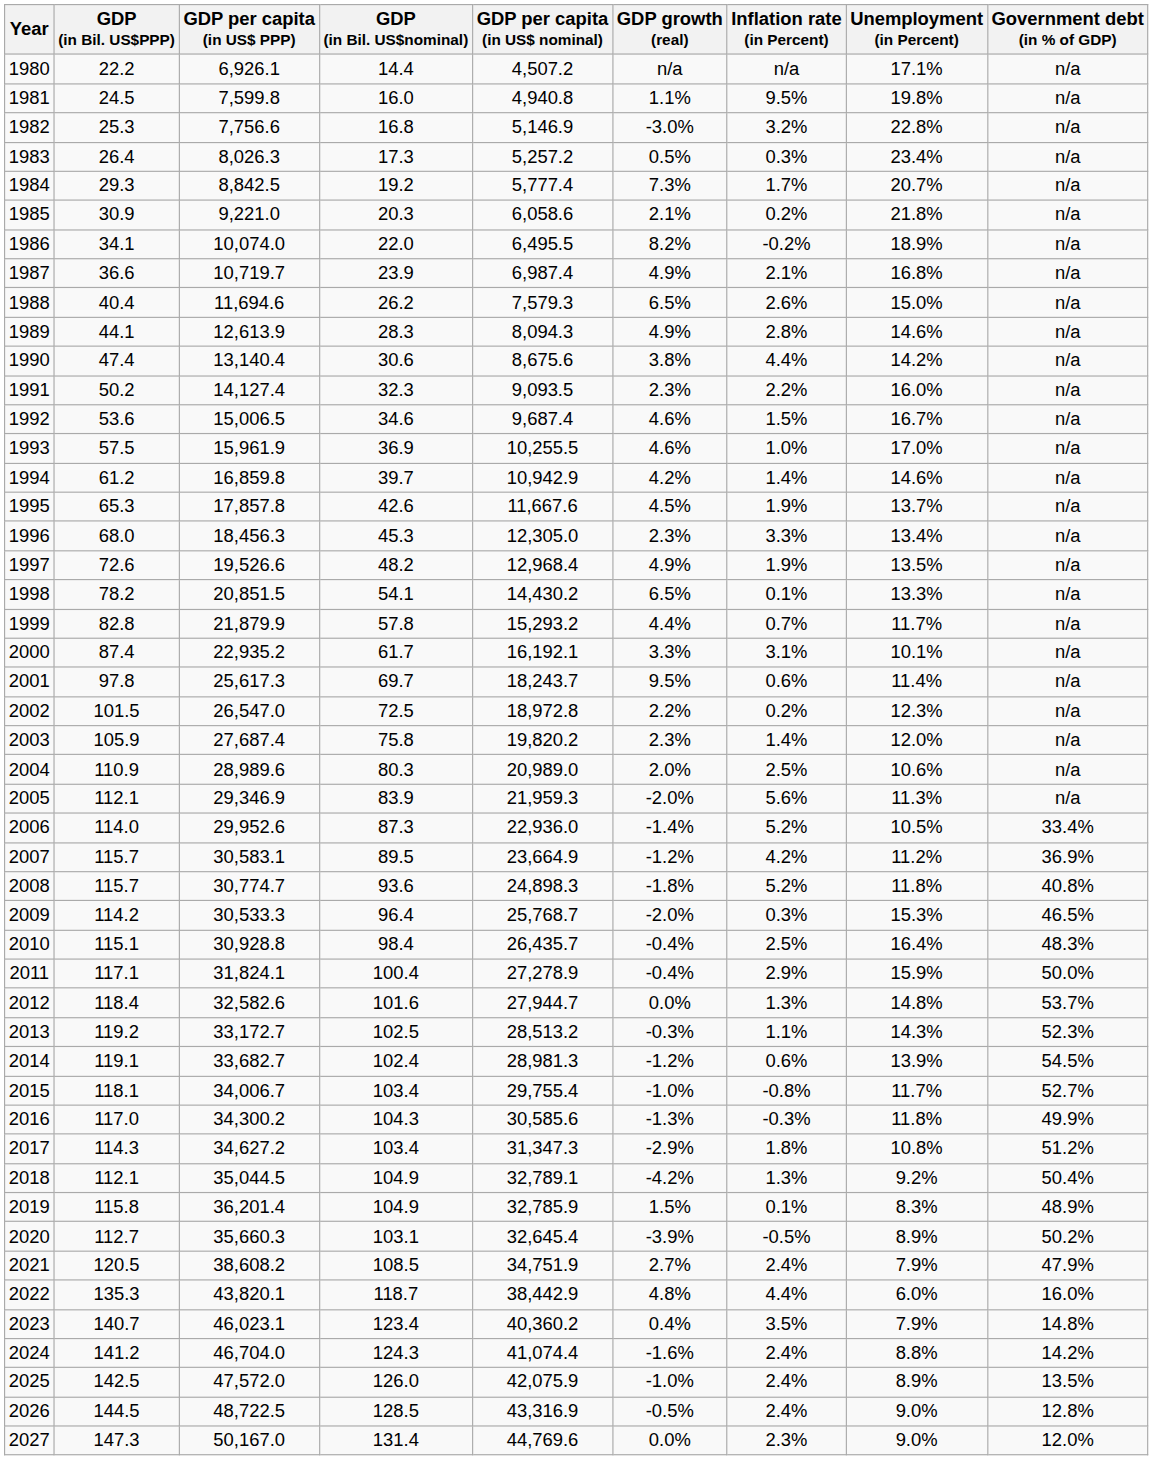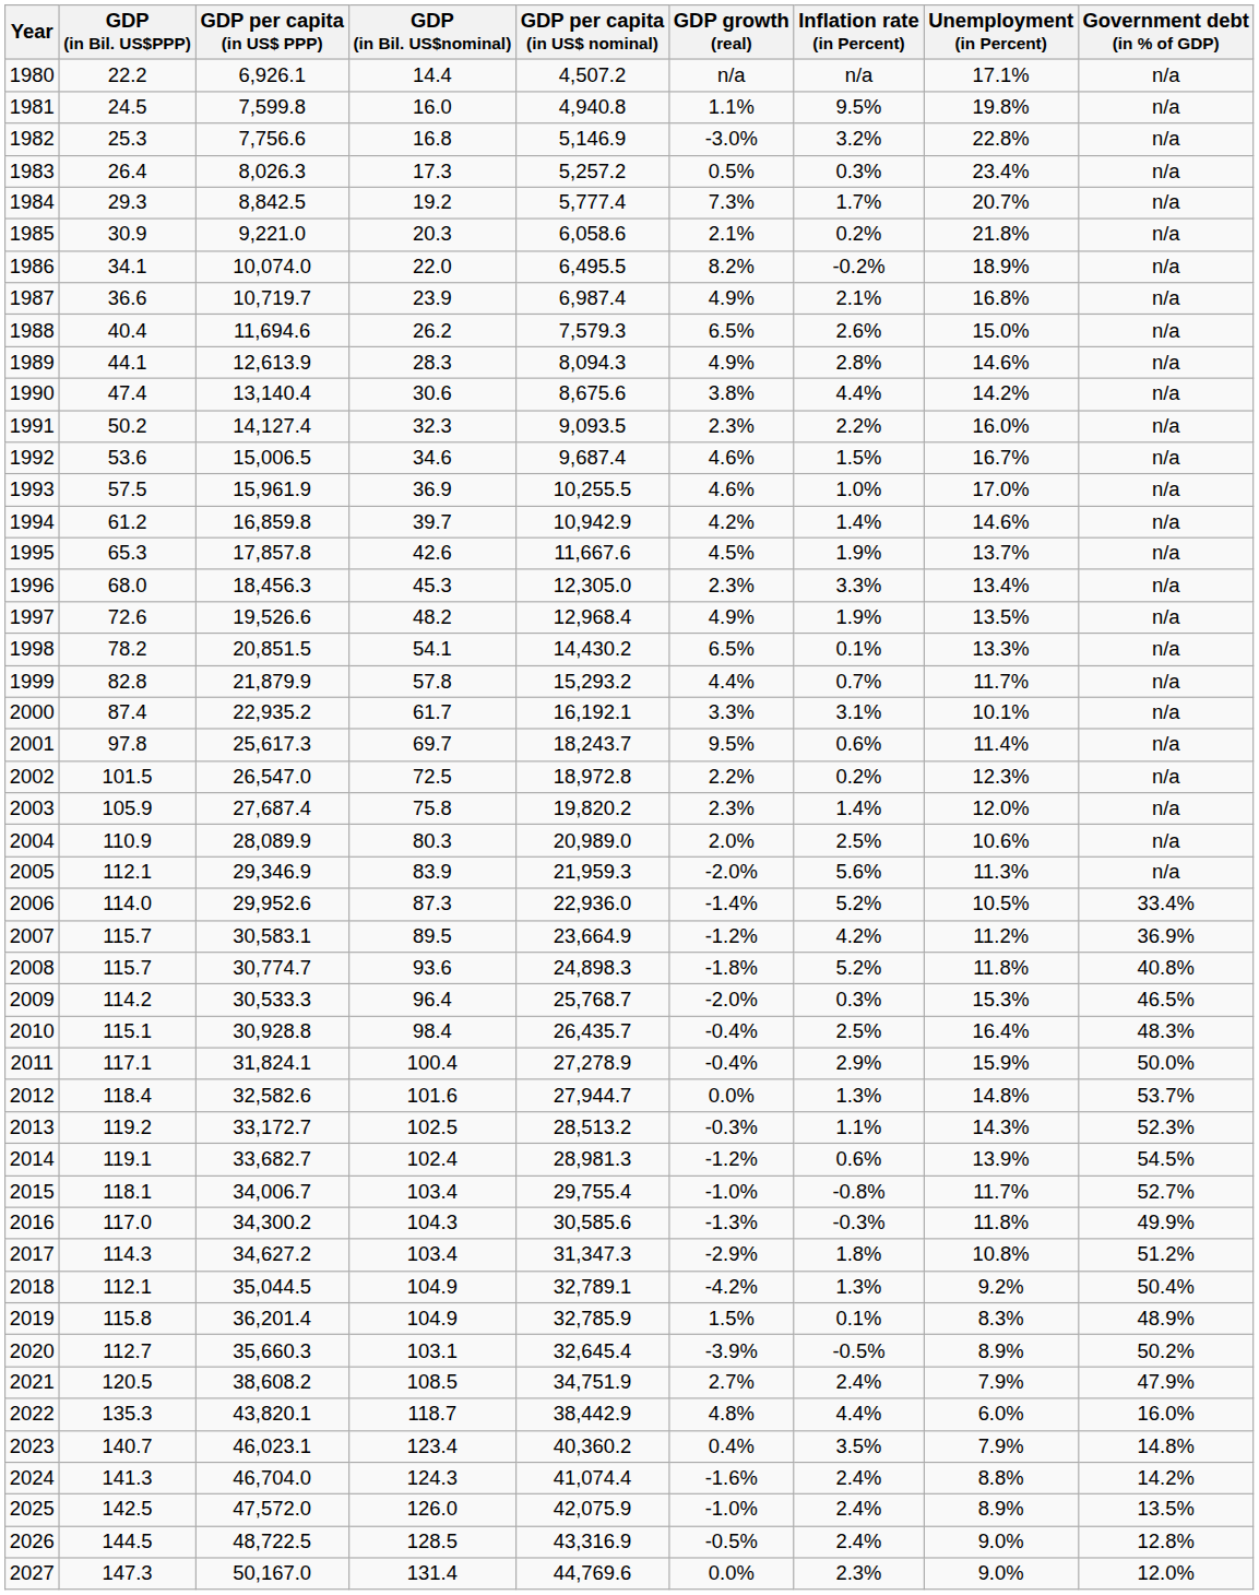2004 | GDP per capita (in US$ PPP): 28,989.6 -> 28,089.9
2024 | GDP (in Bil. US$PPP): 141.2 -> 141.3
